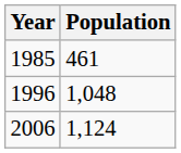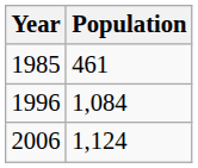1996 | Population: 1,048 -> 1,084
